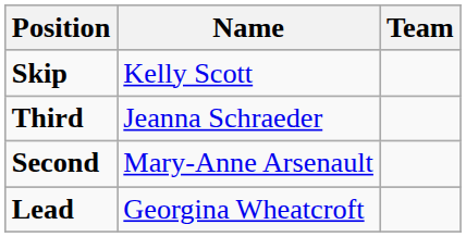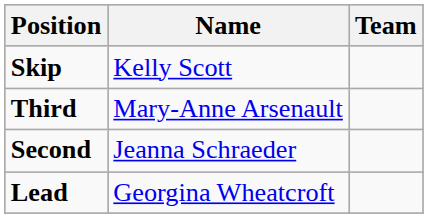Third | Name: Jeanna Schraeder -> Mary-Anne Arsenault
Second | Name: Mary-Anne Arsenault -> Jeanna Schraeder
